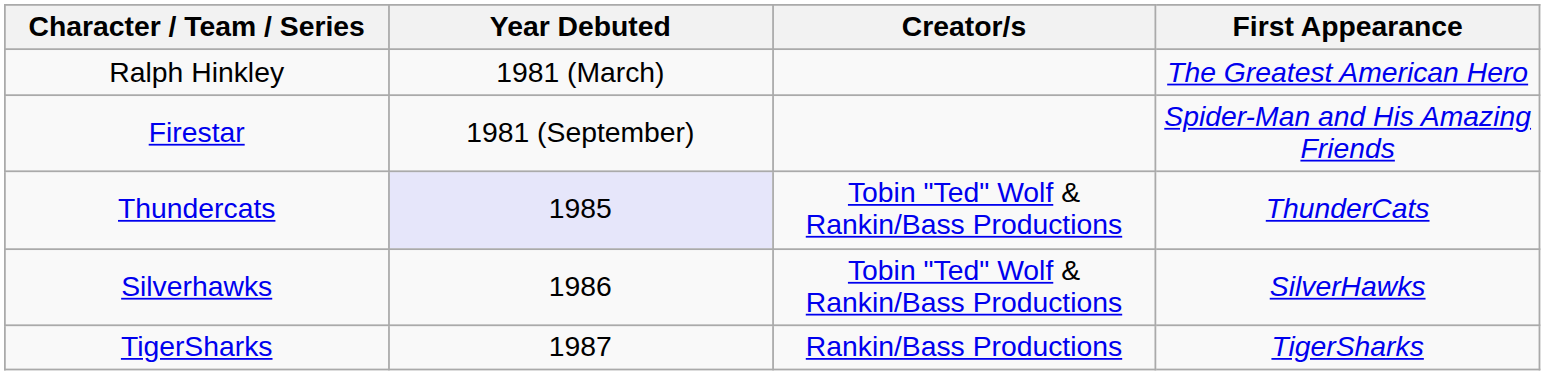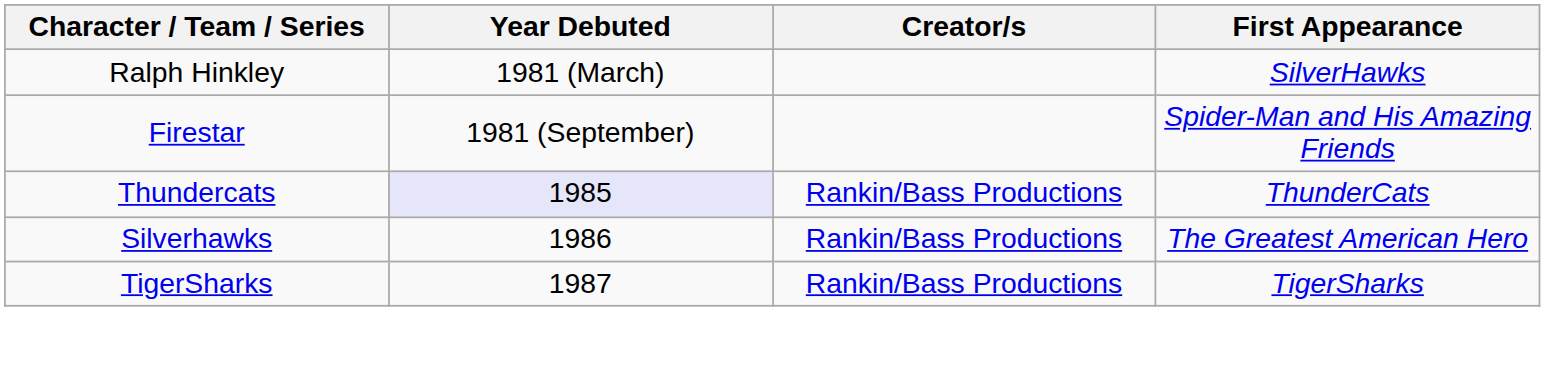Ralph Hinkley | First Appearance: The Greatest American Hero -> SilverHawks
Thundercats | Creator/s: Tobin "Ted" Wolf & Rankin/Bass Productions -> Rankin/Bass Productions
Silverhawks | Creator/s: Tobin "Ted" Wolf & Rankin/Bass Productions -> Rankin/Bass Productions
Silverhawks | First Appearance: SilverHawks -> The Greatest American Hero
